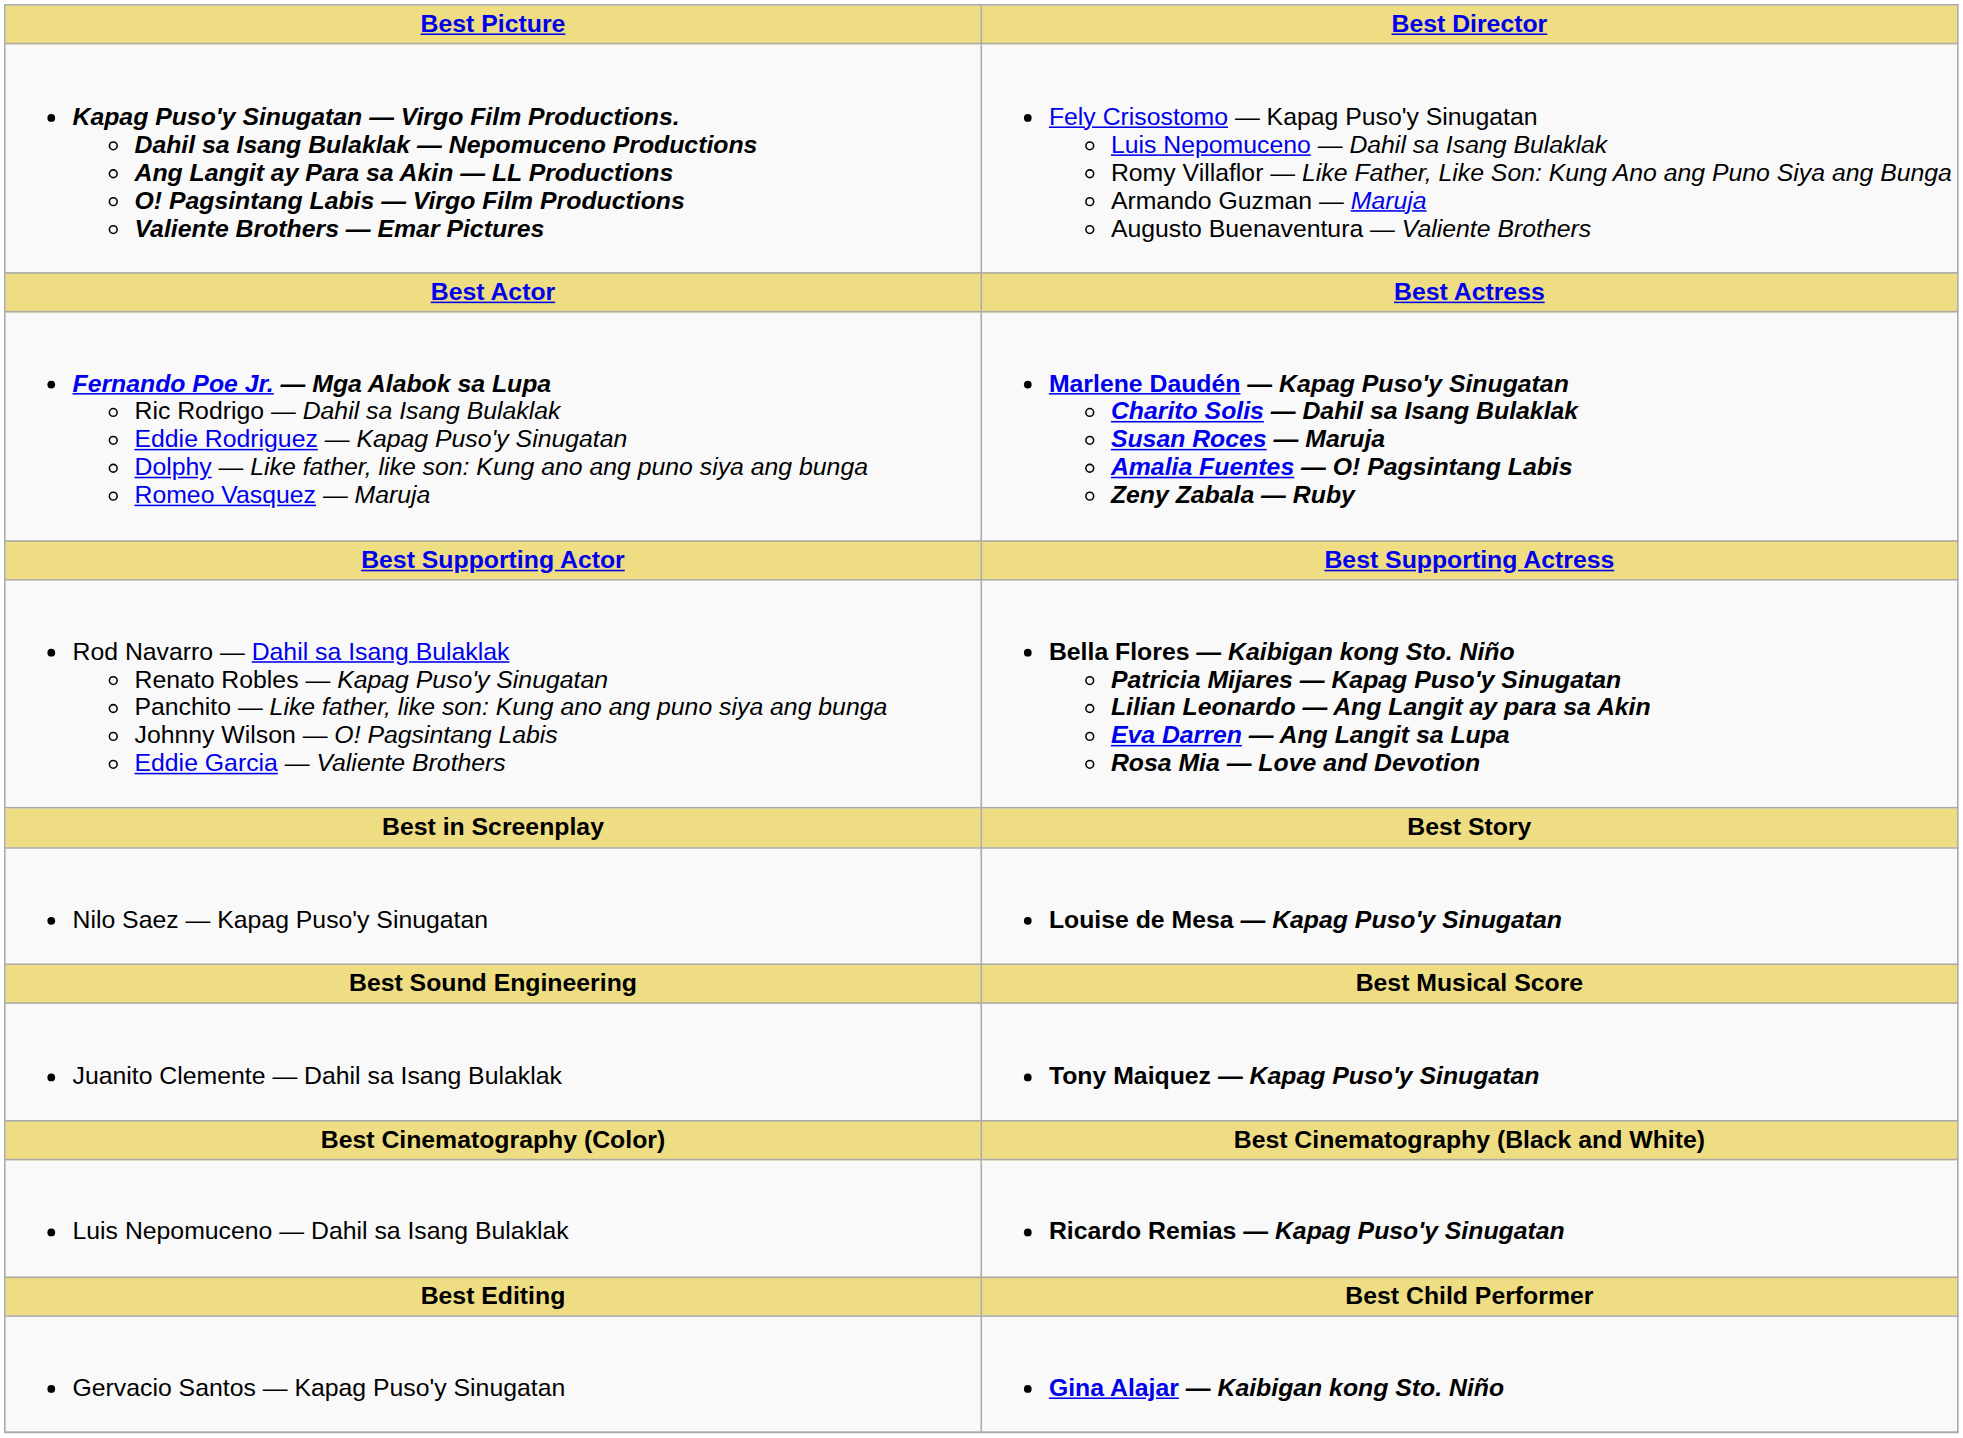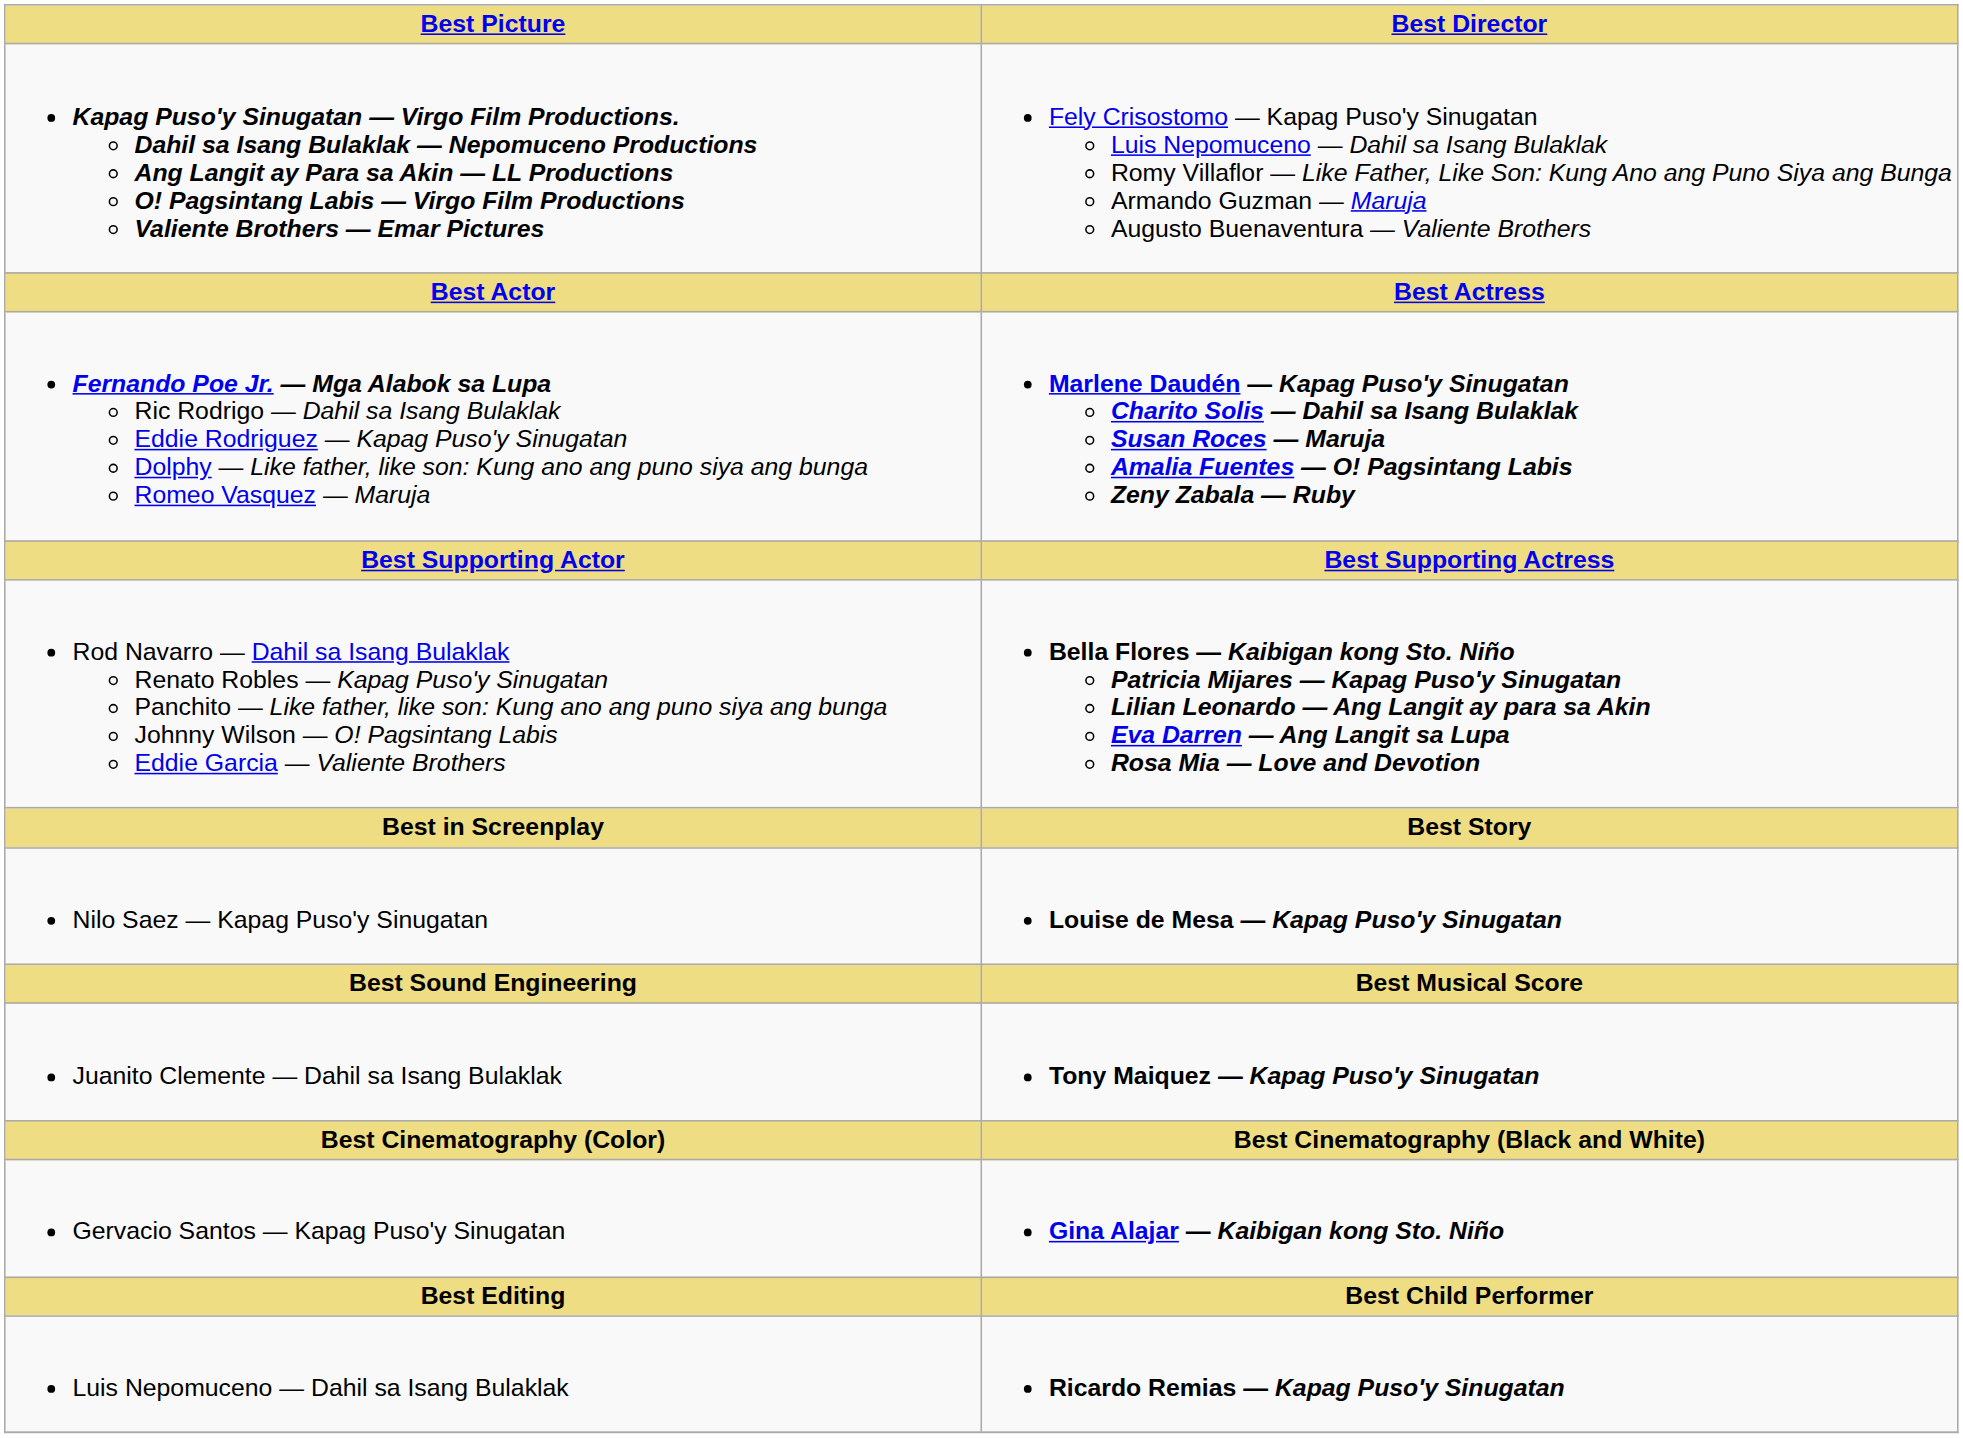rows swapped: Luis Nepomuceno — Dahil sa Isang Bulaklak <-> Gervacio Santos — Kapag Puso'y Sinugatan
